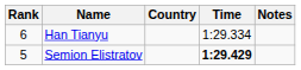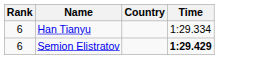- column: Notes
Semion Elistratov | Rank: 5 -> 6
